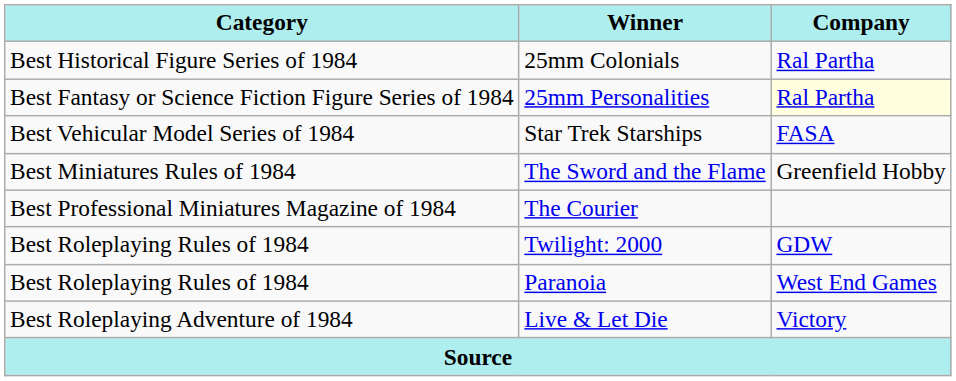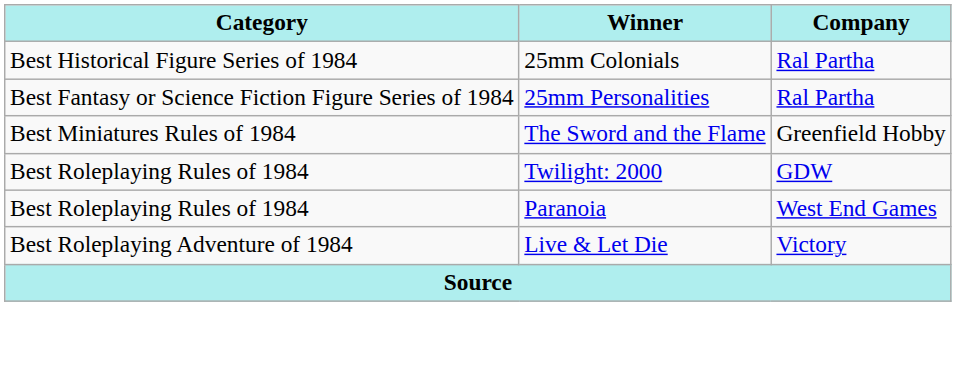25mm Personalities | Company: lightyellow background -> no background
- row: Best Vehicular Model Series of 1984 | Star Trek Starships | FASA
- row: Best Professional Miniatures Magazine of 1984 | The Courier
